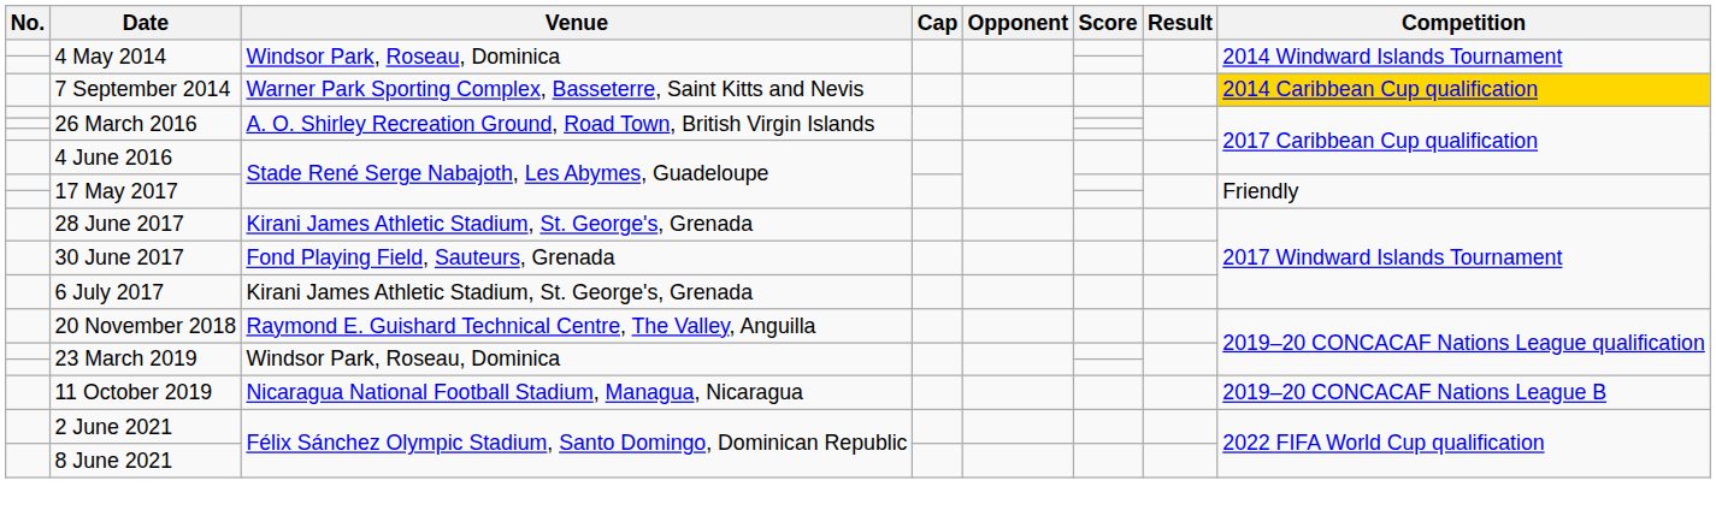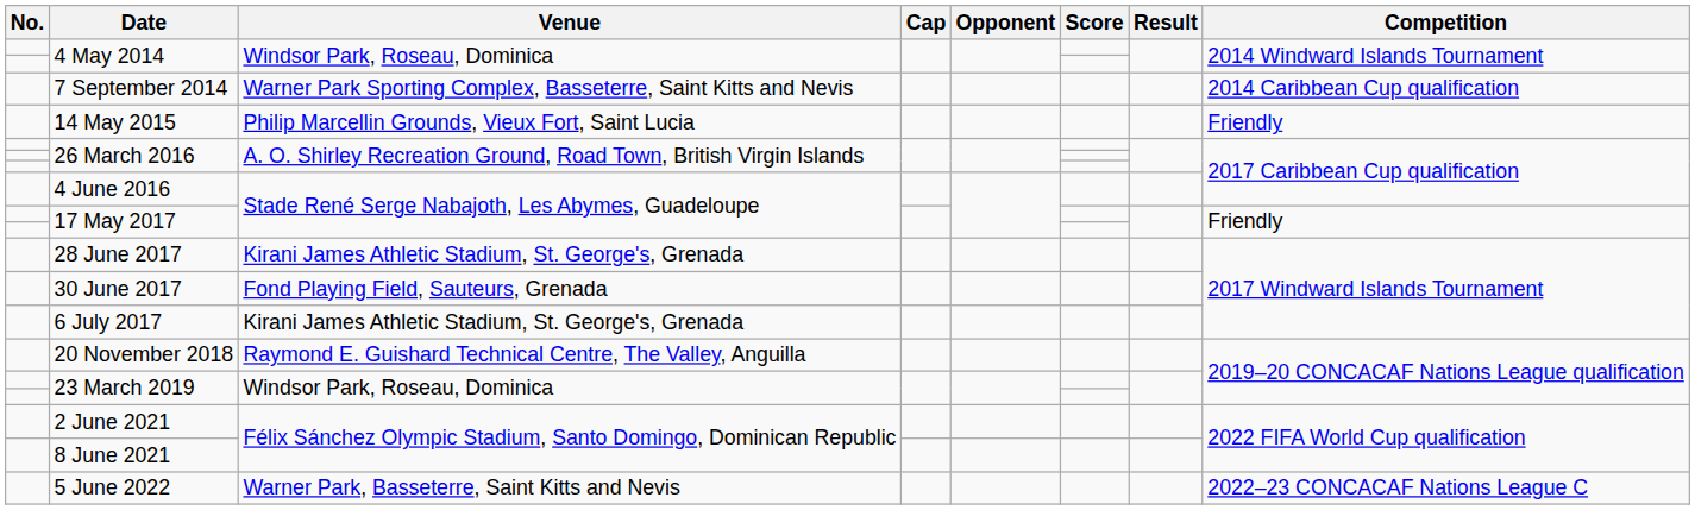7 September 2014 | Competition: gold background -> no background
+ row: 14 May 2015 | Philip Marcellin Grounds, Vieux Fort, Saint Lucia | Friendly
- row: 11 October 2019 | Nicaragua National Football Stadium, Managua, Nicaragua | 2019–20 CONCACAF Nations League B
+ row: 5 June 2022 | Warner Park, Basseterre, Saint Kitts and Nevis | 2022–23 CONCACAF Nations League C
